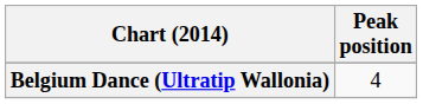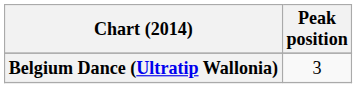Belgium Dance (Ultratip Wallonia) | Peak position: 4 -> 3
